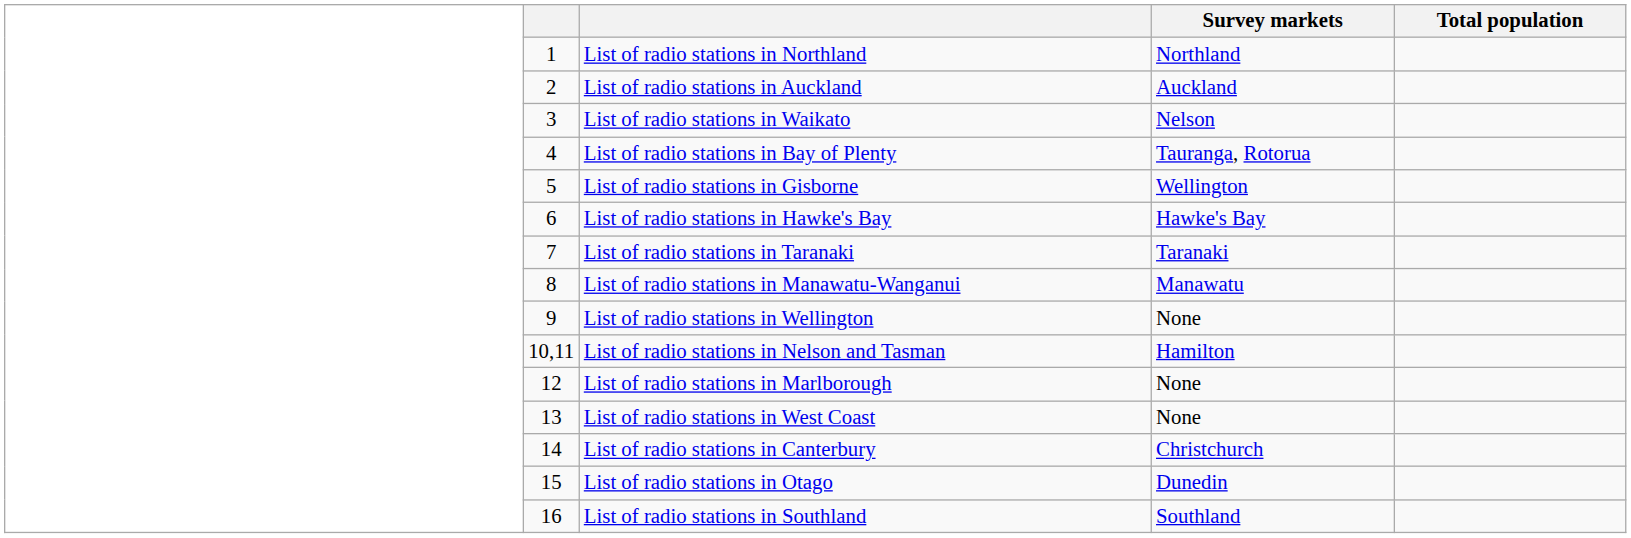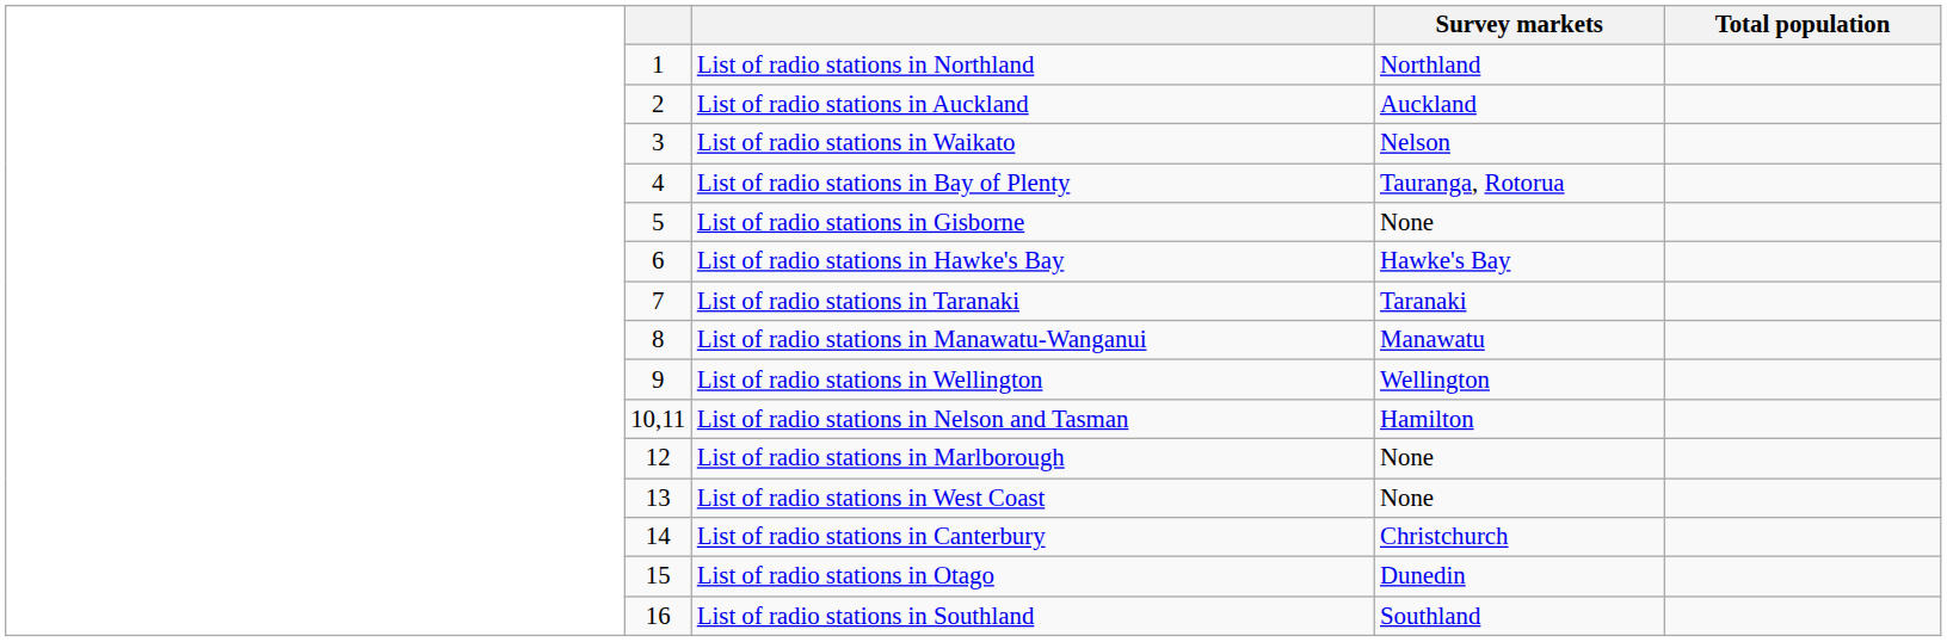List of radio stations in Gisborne | Survey markets: Wellington -> None
List of radio stations in Wellington | Survey markets: None -> Wellington
